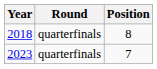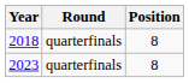2023 | Position: 7 -> 8
